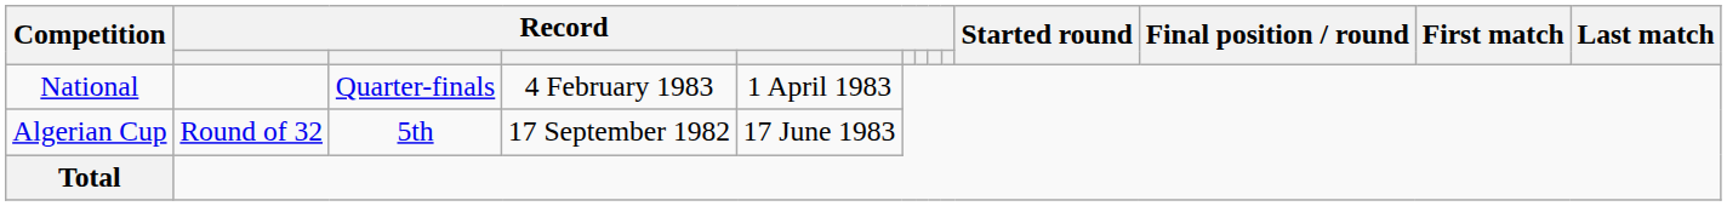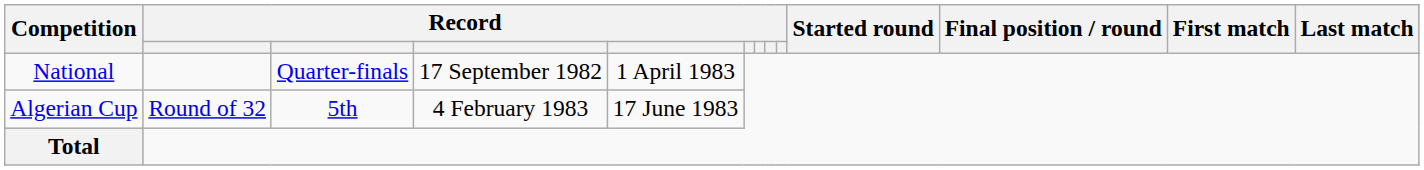National | column 4: 4 February 1983 -> 17 September 1982
Algerian Cup | column 4: 17 September 1982 -> 4 February 1983
